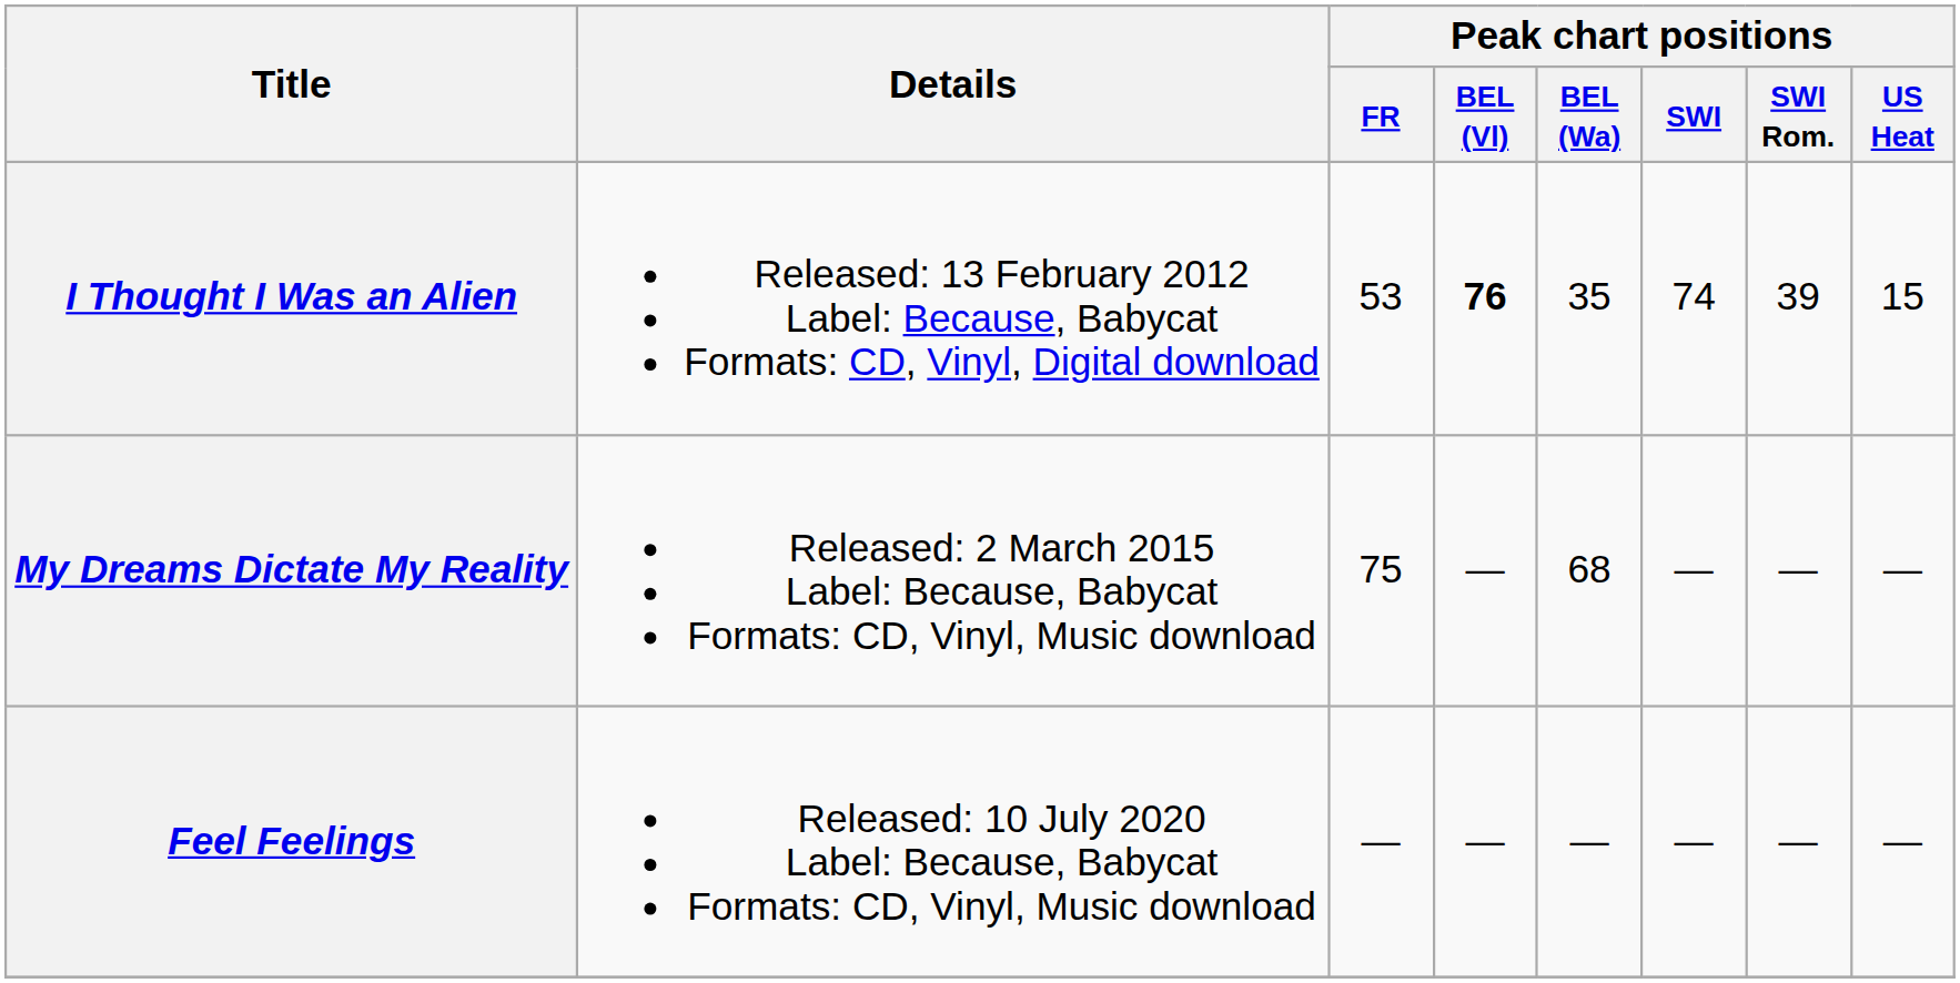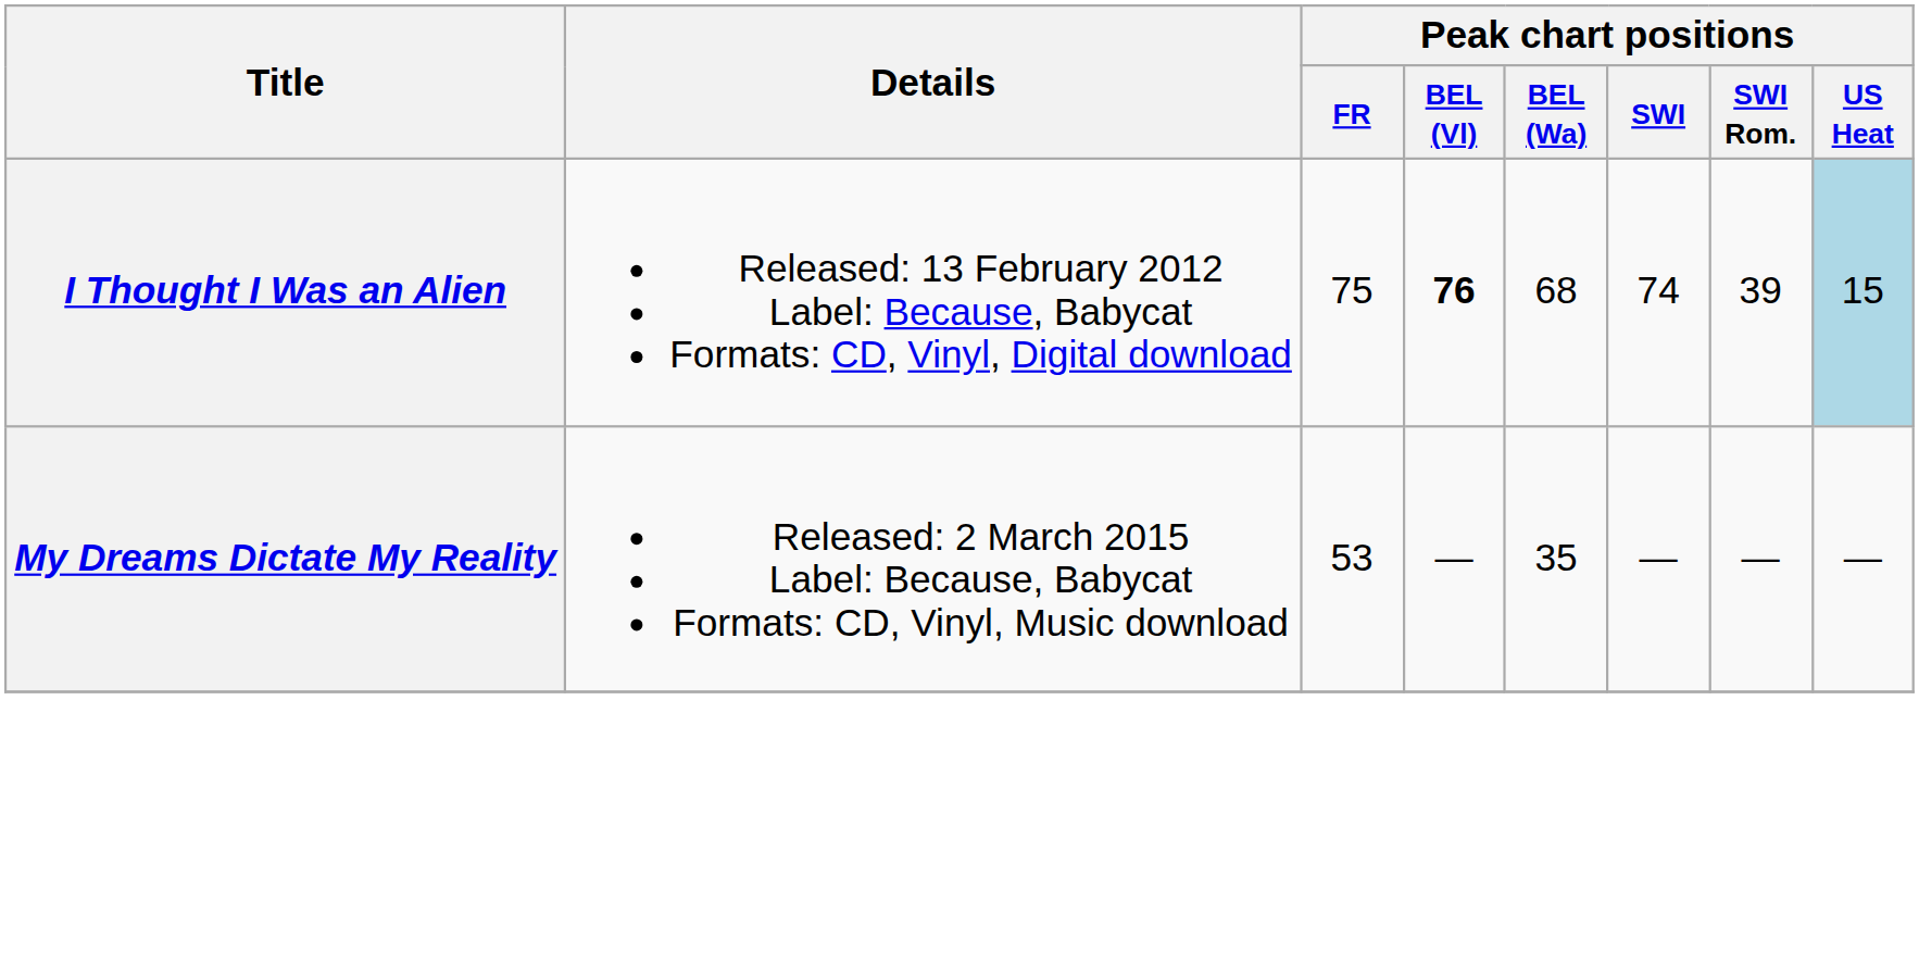I Thought I Was an Alien | Peak chart positions / FR: 53 -> 75
I Thought I Was an Alien | Peak chart positions / BEL (Wa): 35 -> 68
I Thought I Was an Alien | Peak chart positions / US Heat: no background -> lightblue background
My Dreams Dictate My Reality | Peak chart positions / FR: 75 -> 53
My Dreams Dictate My Reality | Peak chart positions / BEL (Wa): 68 -> 35
- row: Feel Feelings | Released: 10 July 2020 Label: Because, Babycat Formats: CD, Vinyl, Music download | — | — | — | — | — | —
